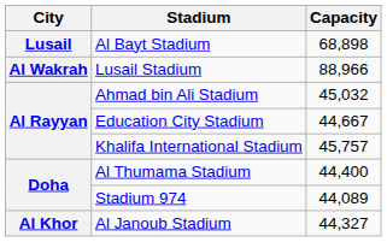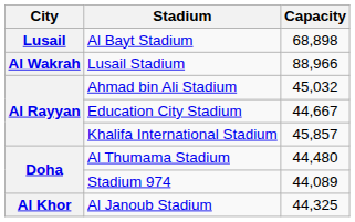Khalifa International Stadium | Capacity: 45,757 -> 45,857
Al Thumama Stadium | Capacity: 44,400 -> 44,480
Al Janoub Stadium | Capacity: 44,327 -> 44,325
